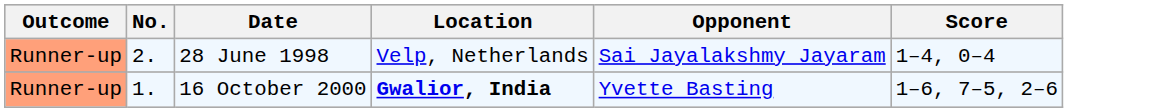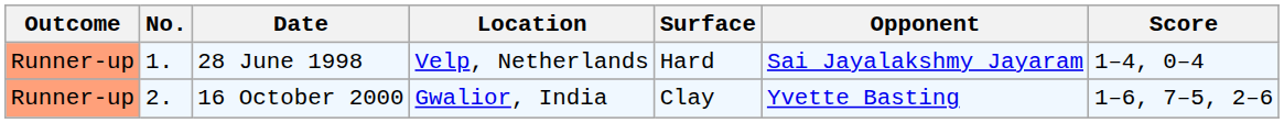+ column: Surface | Hard | Clay
28 June 1998 | No.: 2. -> 1.
16 October 2000 | No.: 1. -> 2.
16 October 2000 | Location: bold -> normal
